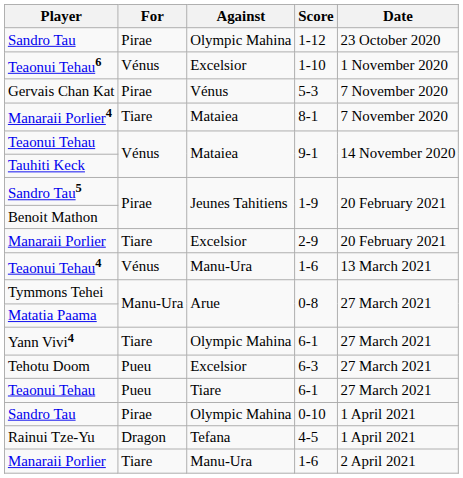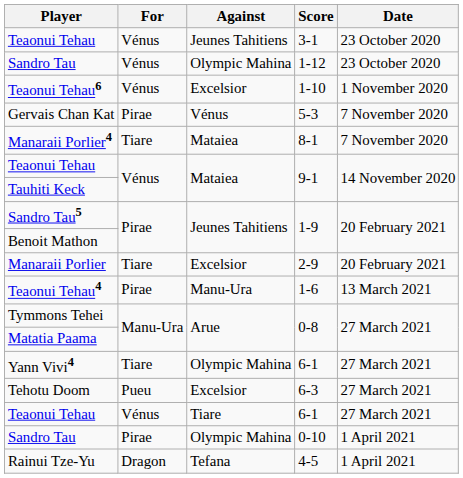+ row: Teaonui Tehau | Vénus | Jeunes Tahitiens | 3-1 | 23 October 2020
Sandro Tau / 1-12 | For: Pirae -> Vénus
Teaonui Tehau4 | For: Vénus -> Pirae
Teaonui Tehau / 6-1 | For: Pueu -> Vénus
- row: Manaraii Porlier | Tiare | Manu-Ura | 1-6 | 2 April 2021
